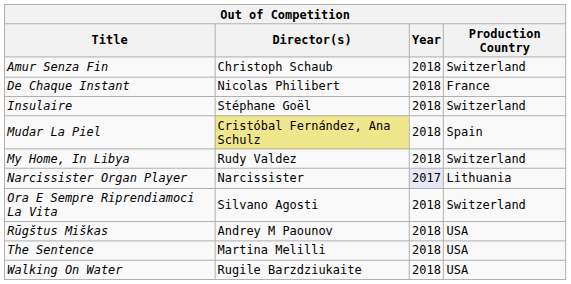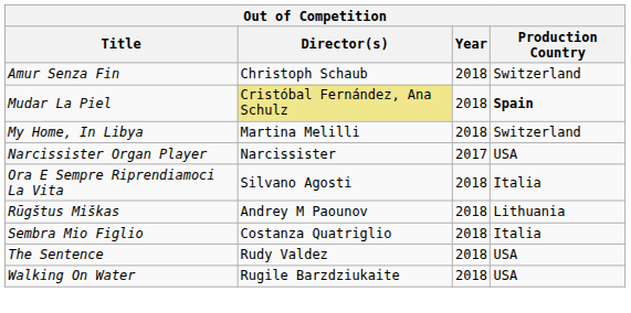- row: De Chaque Instant | Nicolas Philibert | 2018 | France
- row: Insulaire | Stéphane Goël | 2018 | Switzerland
Mudar La Piel | Production Country: normal -> bold
My Home, In Libya | Director(s): Rudy Valdez -> Martina Melilli
Narcissister Organ Player | Year: lavender background -> no background
Narcissister Organ Player | Production Country: Lithuania -> USA
Ora E Sempre Riprendiamoci La Vita | Production Country: Switzerland -> Italia
Rūgštus Miškas | Production Country: USA -> Lithuania
+ row: Sembra Mio Figlio | Costanza Quatriglio | 2018 | Italia
The Sentence | Director(s): Martina Melilli -> Rudy Valdez
